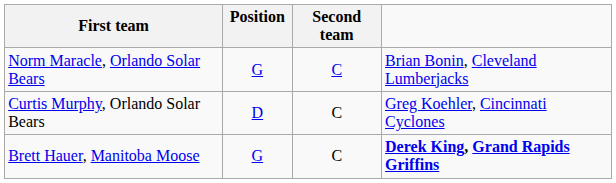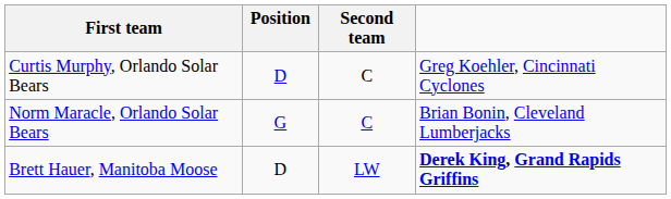rows swapped: Norm Maracle, Orlando Solar Bears <-> Curtis Murphy, Orlando Solar Bears
Brett Hauer, Manitoba Moose | Position: G -> D
Brett Hauer, Manitoba Moose | Second team: C -> LW
